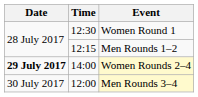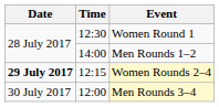Men Rounds 1–2 | Time: 12:15 -> 14:00
Women Rounds 2–4 | Time: 14:00 -> 12:15
